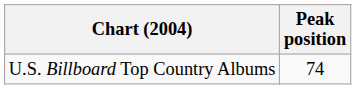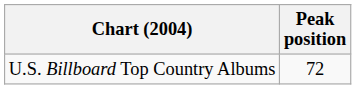U.S. Billboard Top Country Albums | Peak position: 74 -> 72
